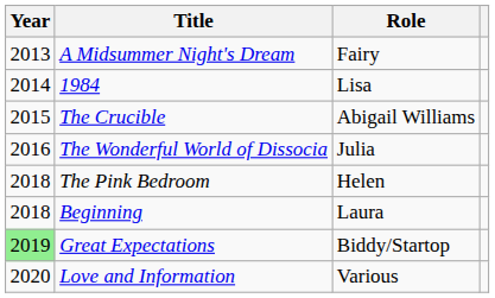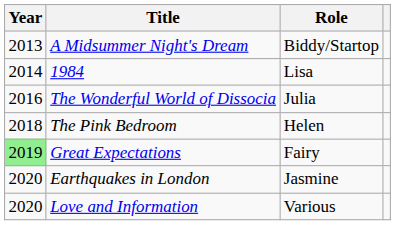A Midsummer Night's Dream | Role: Fairy -> Biddy/Startop
- row: 2015 | The Crucible | Abigail Williams
- row: 2018 | Beginning | Laura
Great Expectations | Role: Biddy/Startop -> Fairy
+ row: 2020 | Earthquakes in London | Jasmine
